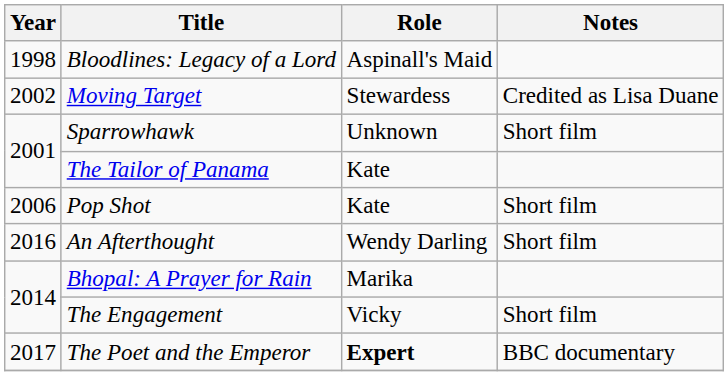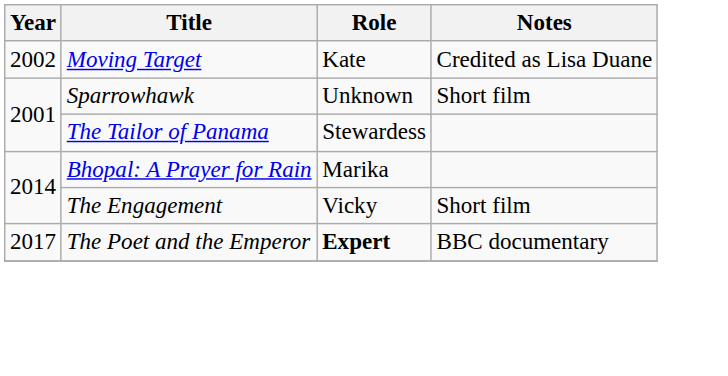- row: 1998 | Bloodlines: Legacy of a Lord | Aspinall's Maid
Moving Target | Role: Stewardess -> Kate
The Tailor of Panama | Role: Kate -> Stewardess
- row: 2006 | Pop Shot | Kate | Short film
- row: 2016 | An Afterthought | Wendy Darling | Short film
